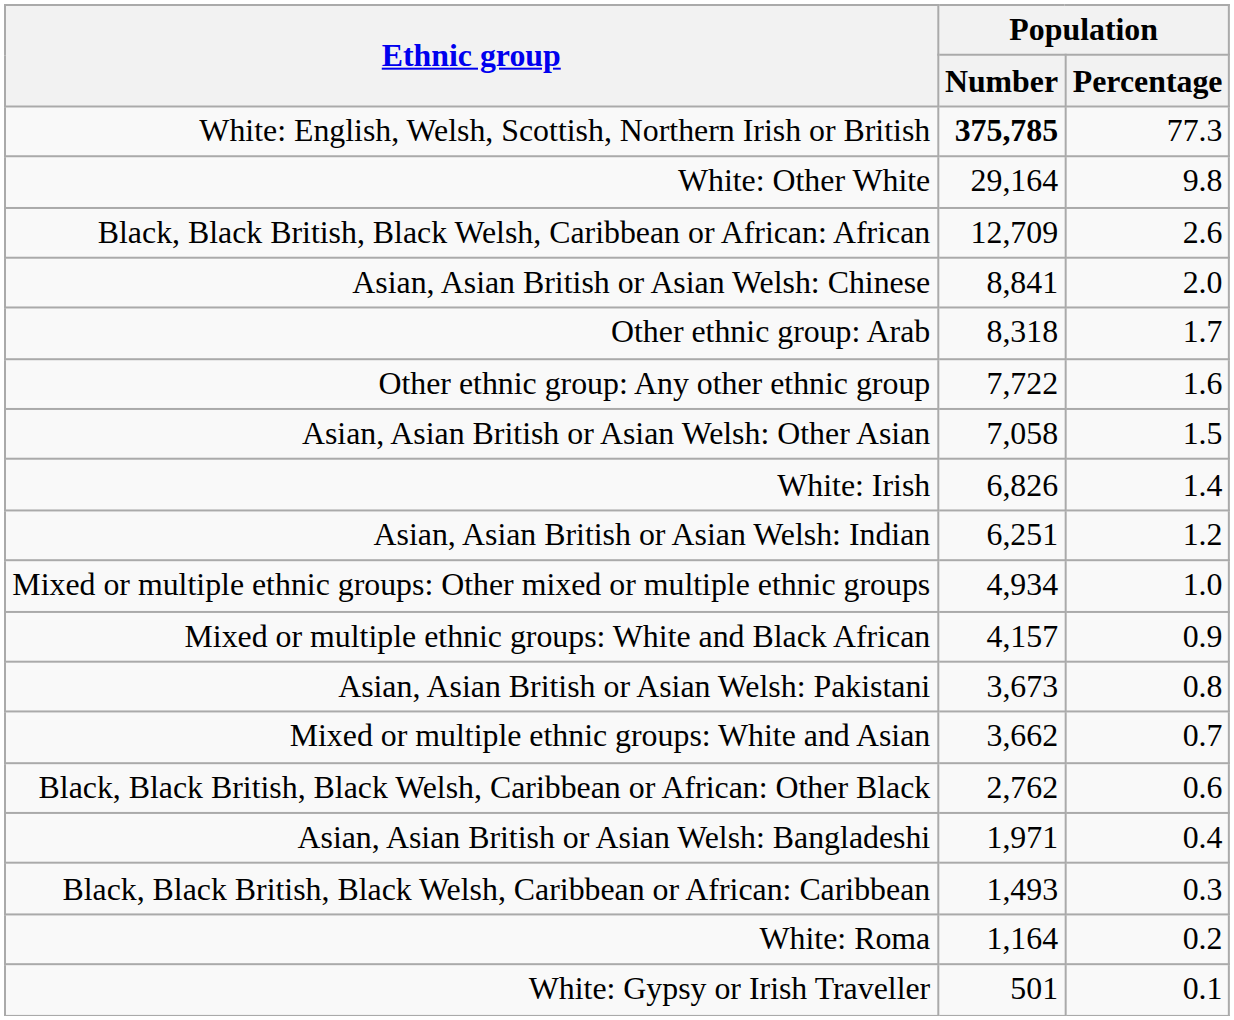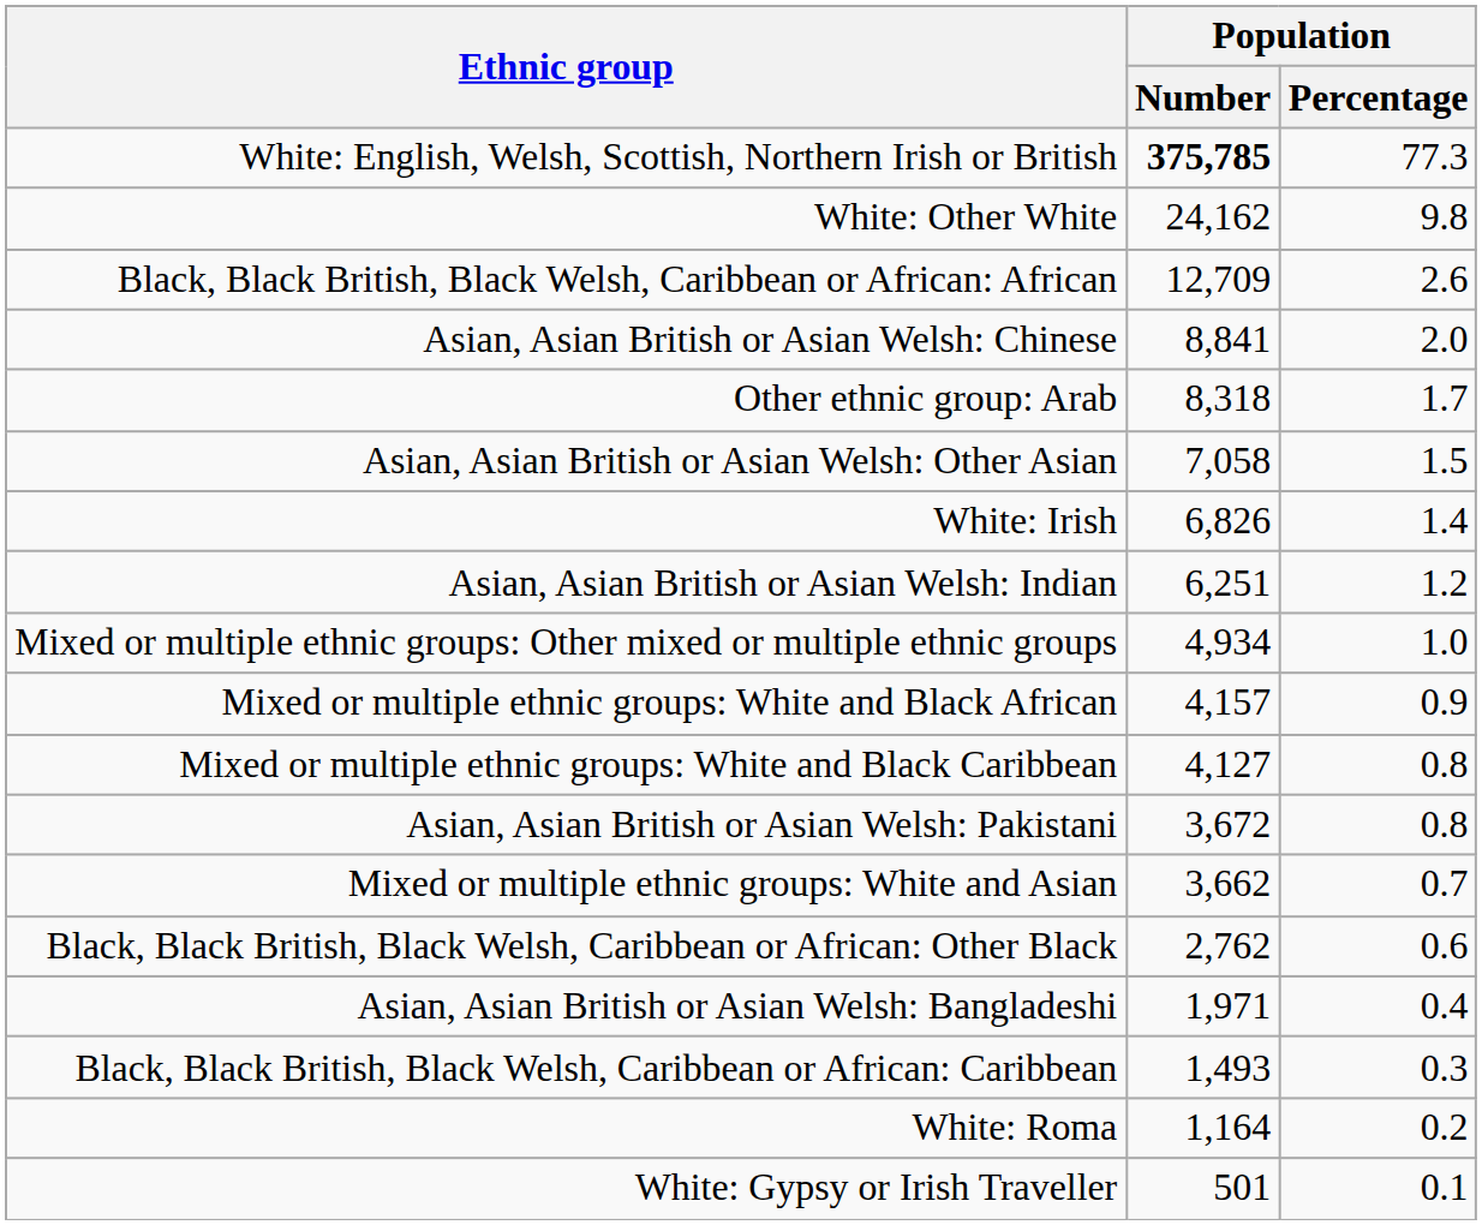White: Other White | Population / Number: 29,164 -> 24,162
- row: Other ethnic group: Any other ethnic group | 7,722 | 1.6
+ row: Mixed or multiple ethnic groups: White and Black Caribbean | 4,127 | 0.8
Asian, Asian British or Asian Welsh: Pakistani | Population / Number: 3,673 -> 3,672
